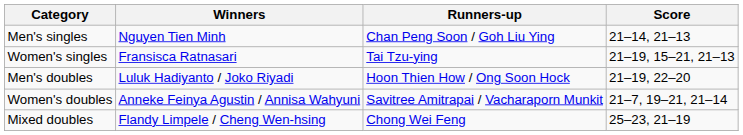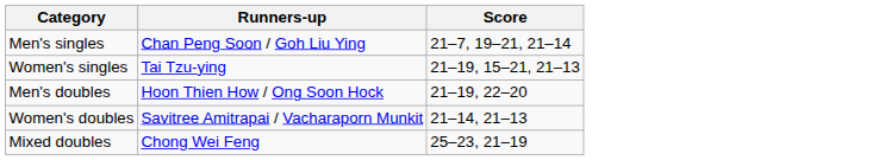- column: Winners | Nguyen Tien Minh | Fransisca Ratnasari | Luluk Hadiyanto / Joko Riyadi | Anneke Feinya Agustin / Annisa Wahyuni | Flandy Limpele / Cheng Wen-hsing
Men's singles | Score: 21–14, 21–13 -> 21–7, 19–21, 21–14
Women's doubles | Score: 21–7, 19–21, 21–14 -> 21–14, 21–13
